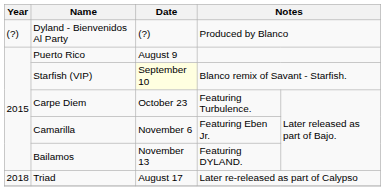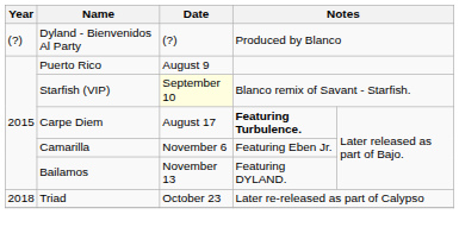Carpe Diem | Date: October 23 -> August 17
Carpe Diem | column 4: normal -> bold
Triad | Date: August 17 -> October 23
